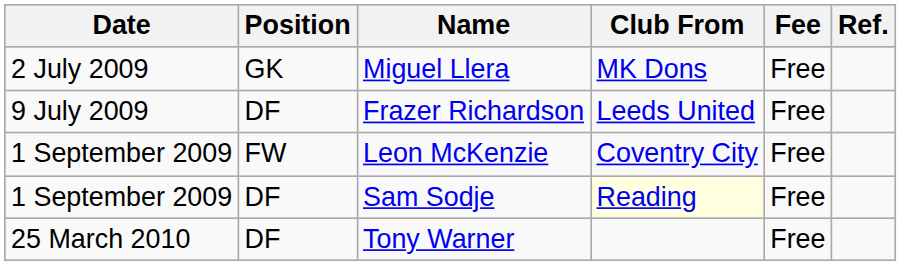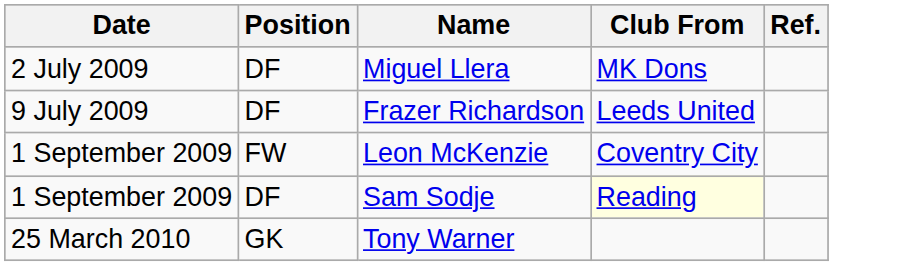- column: Fee | Free | Free | Free | Free | Free
Miguel Llera | Position: GK -> DF
Tony Warner | Position: DF -> GK
